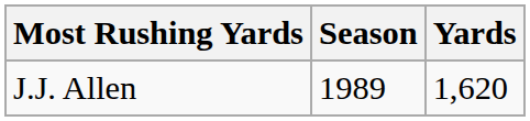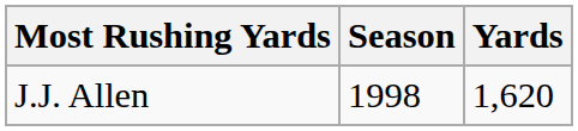J.J. Allen | Season: 1989 -> 1998
